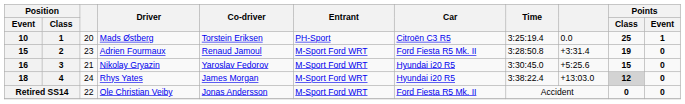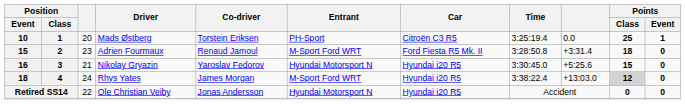Adrien Fourmaux | Points / Class: 19 -> 18
Nikolay Gryazin | Entrant: M-Sport Ford WRT -> Hyundai Motorsport N
Ole Christian Veiby | Entrant: M-Sport Ford WRT -> Hyundai Motorsport N
Ole Christian Veiby | Car: Ford Fiesta R5 Mk. II -> Hyundai i20 R5
